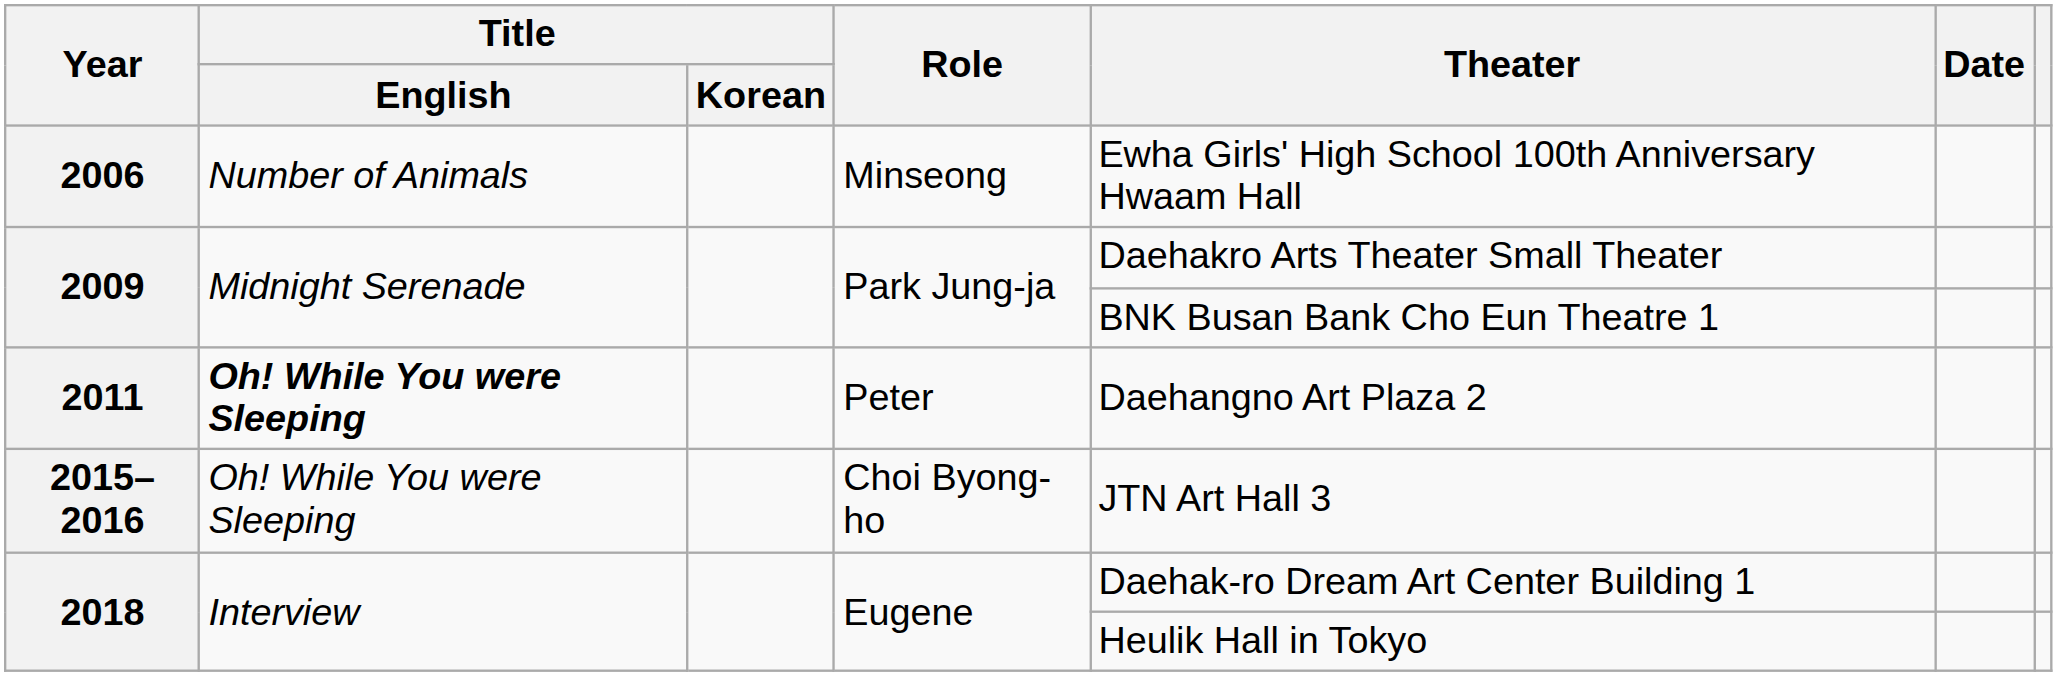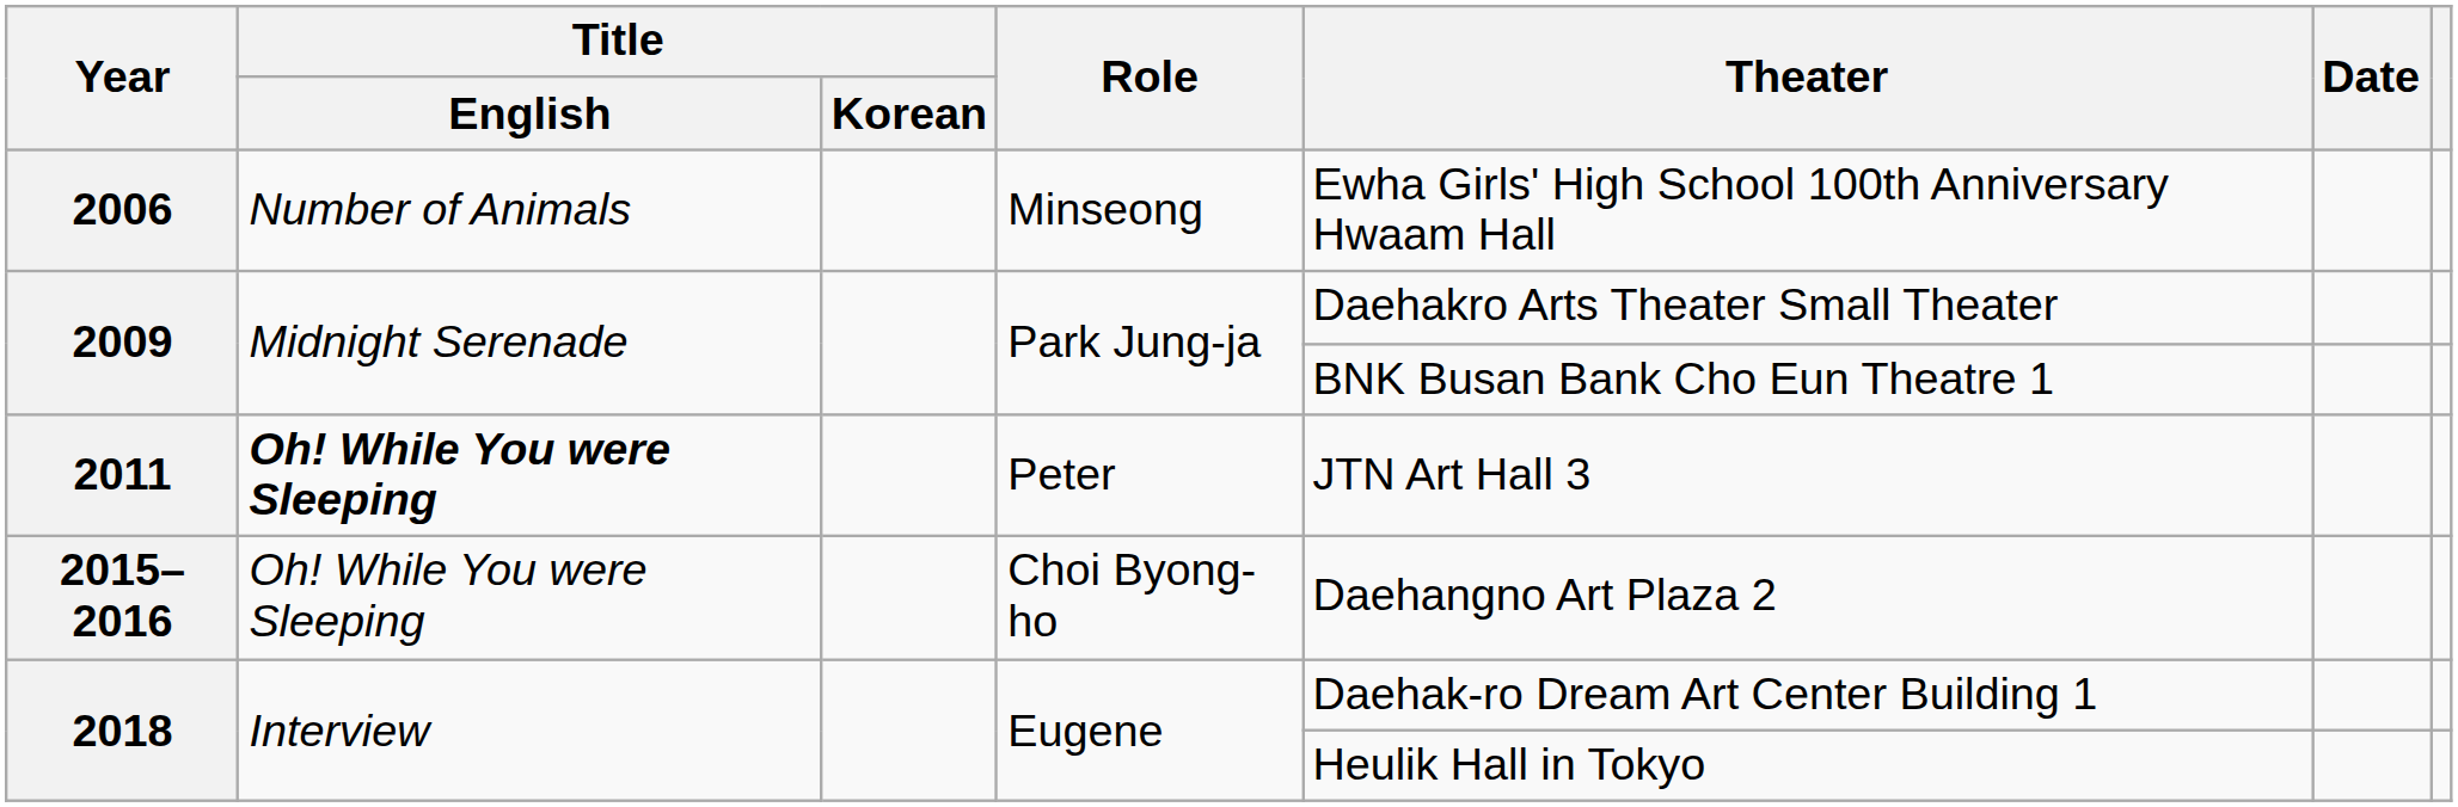2011 | Theater: Daehangno Art Plaza 2 -> JTN Art Hall 3
2015–2016 | Theater: JTN Art Hall 3 -> Daehangno Art Plaza 2
